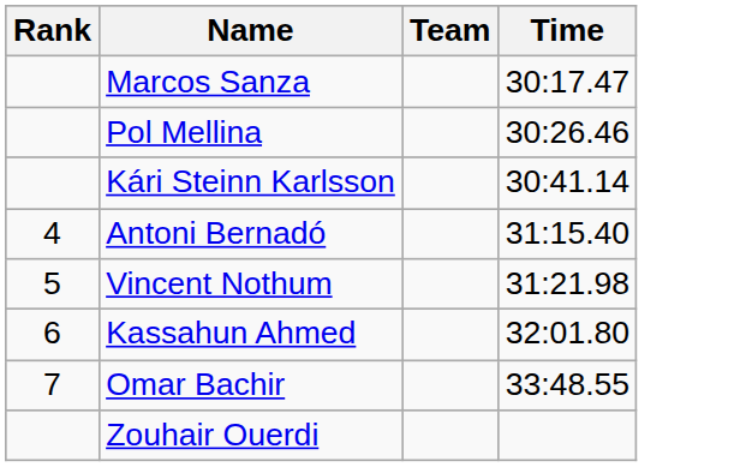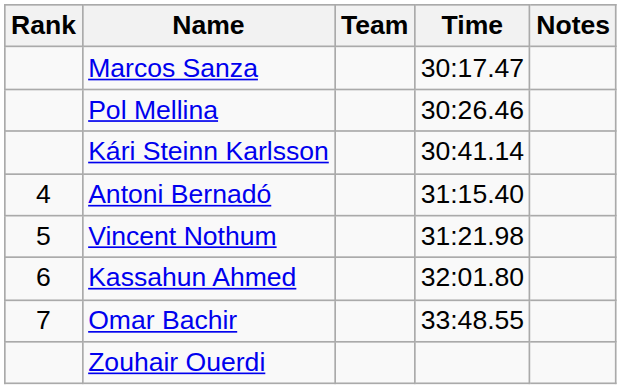+ column: Notes
